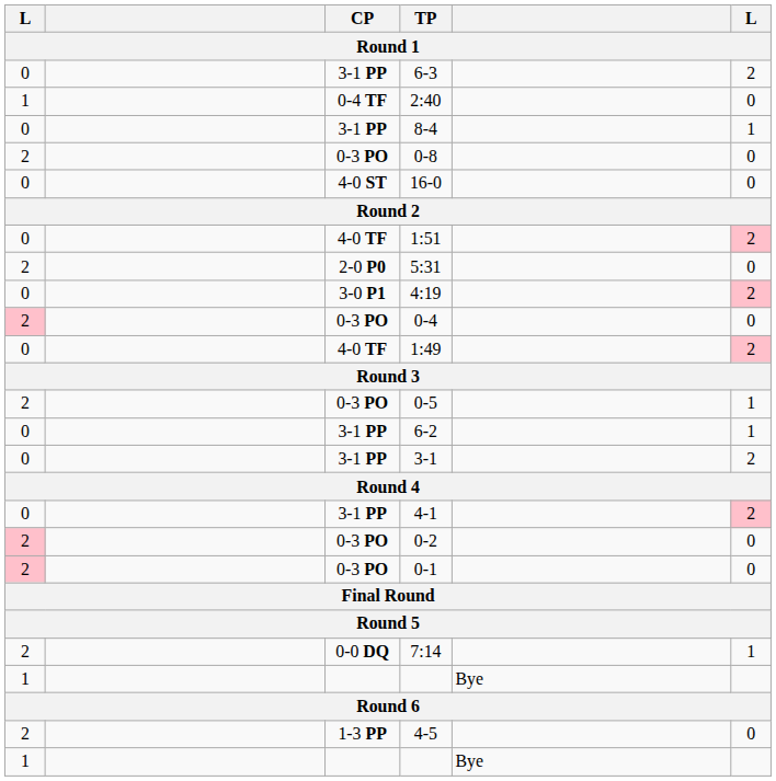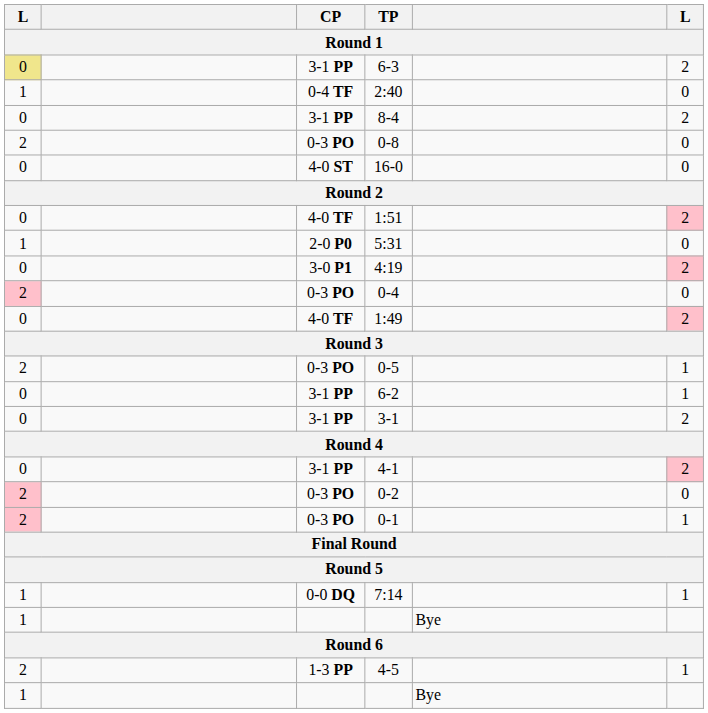6-3 | column 1: no background -> khaki background
8-4 | column 6: 1 -> 2
5:31 | column 1: 2 -> 1
0-1 | column 6: 0 -> 1
7:14 | column 1: 2 -> 1
4-5 | column 6: 0 -> 1
